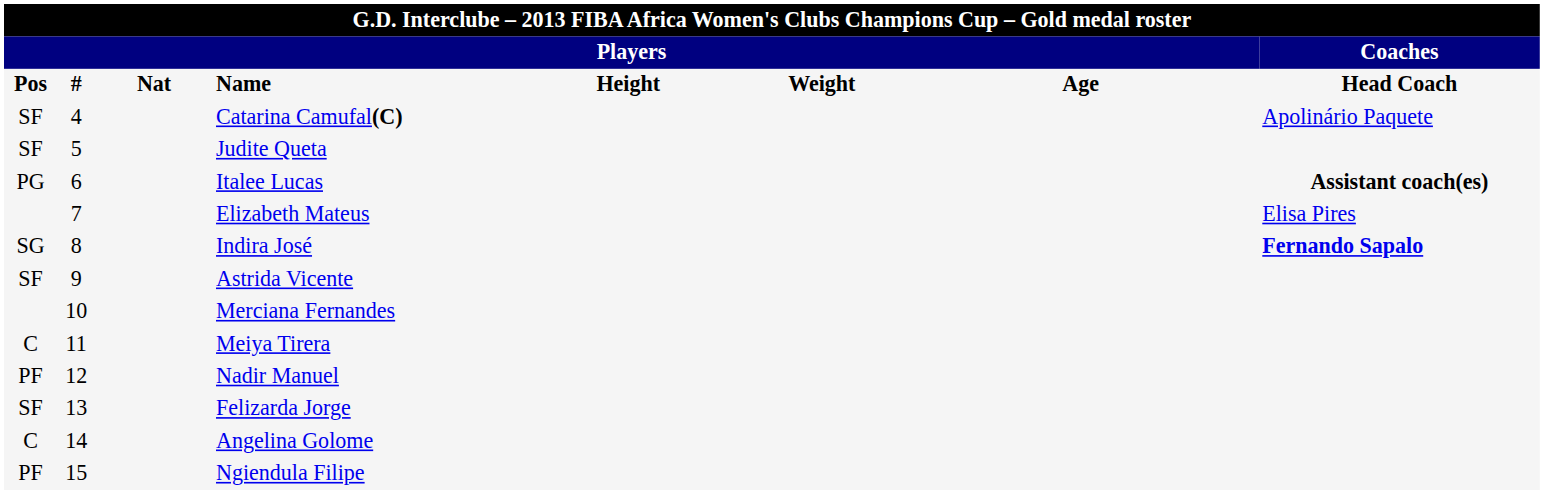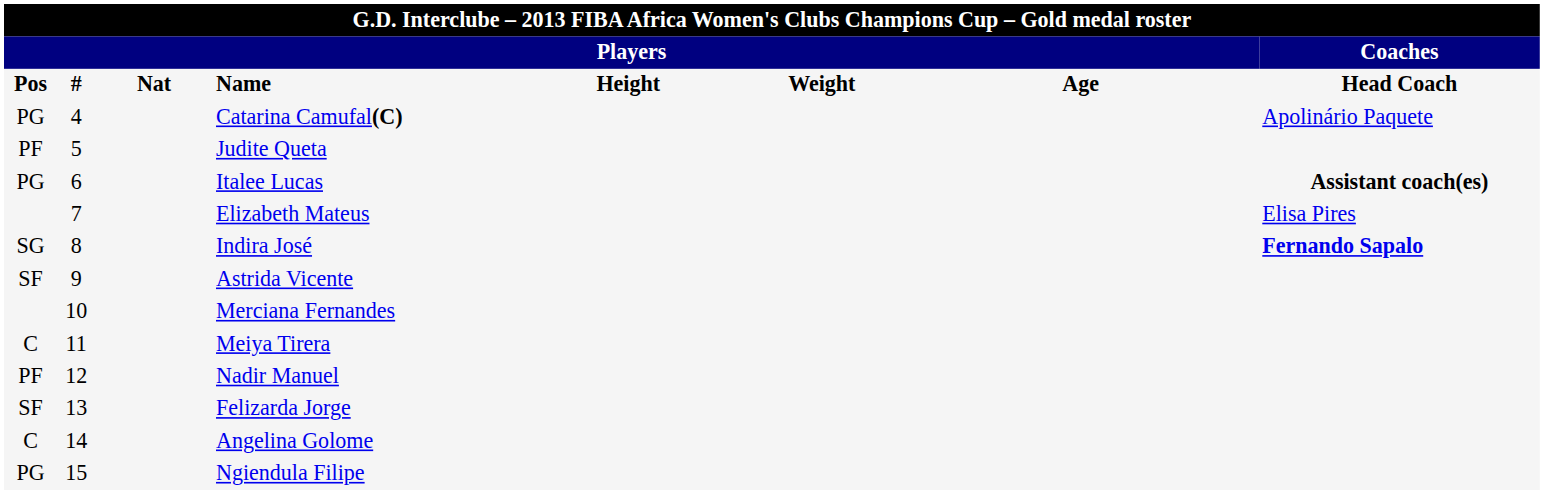Catarina Camufal(C) | column 1: SF -> PG
Judite Queta | column 1: SF -> PF
Ngiendula Filipe | column 1: PF -> PG
